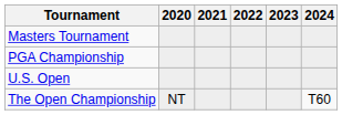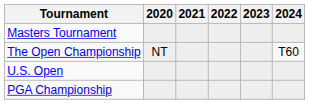rows swapped: PGA Championship <-> The Open Championship
